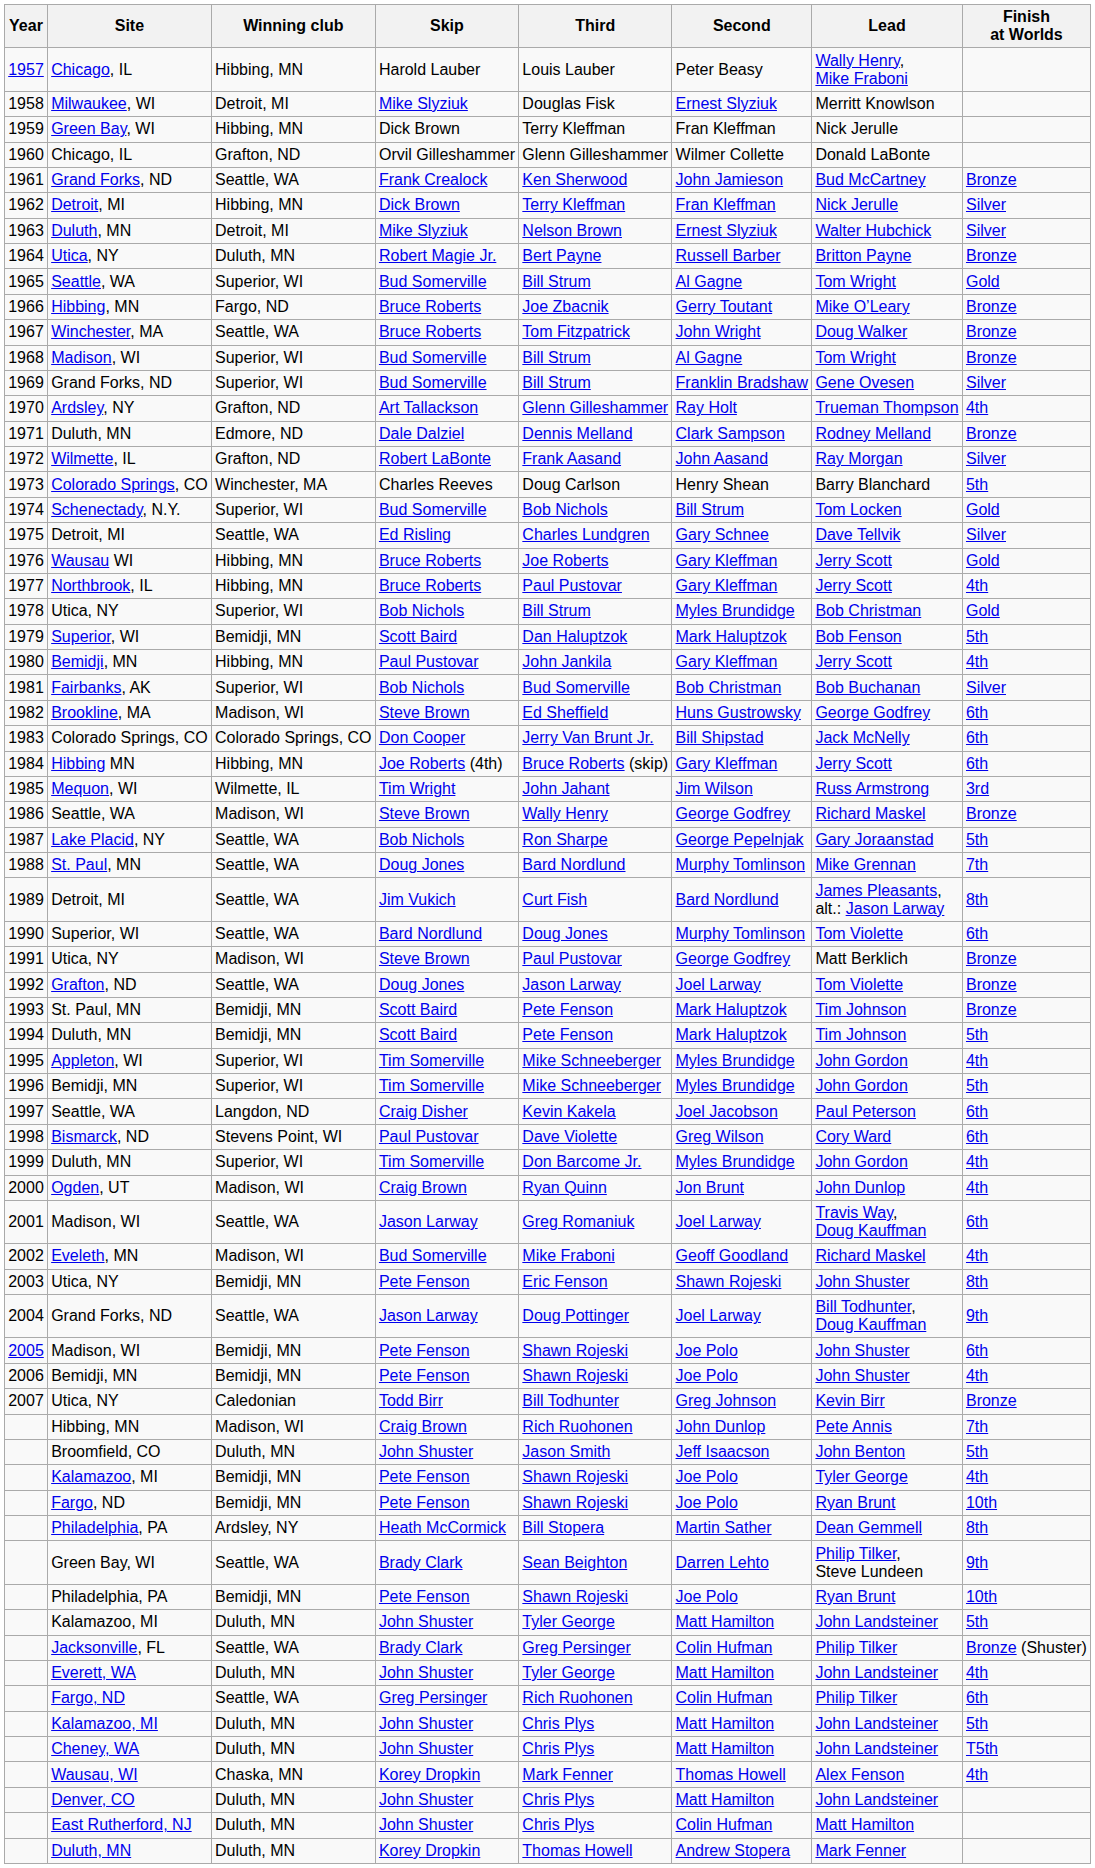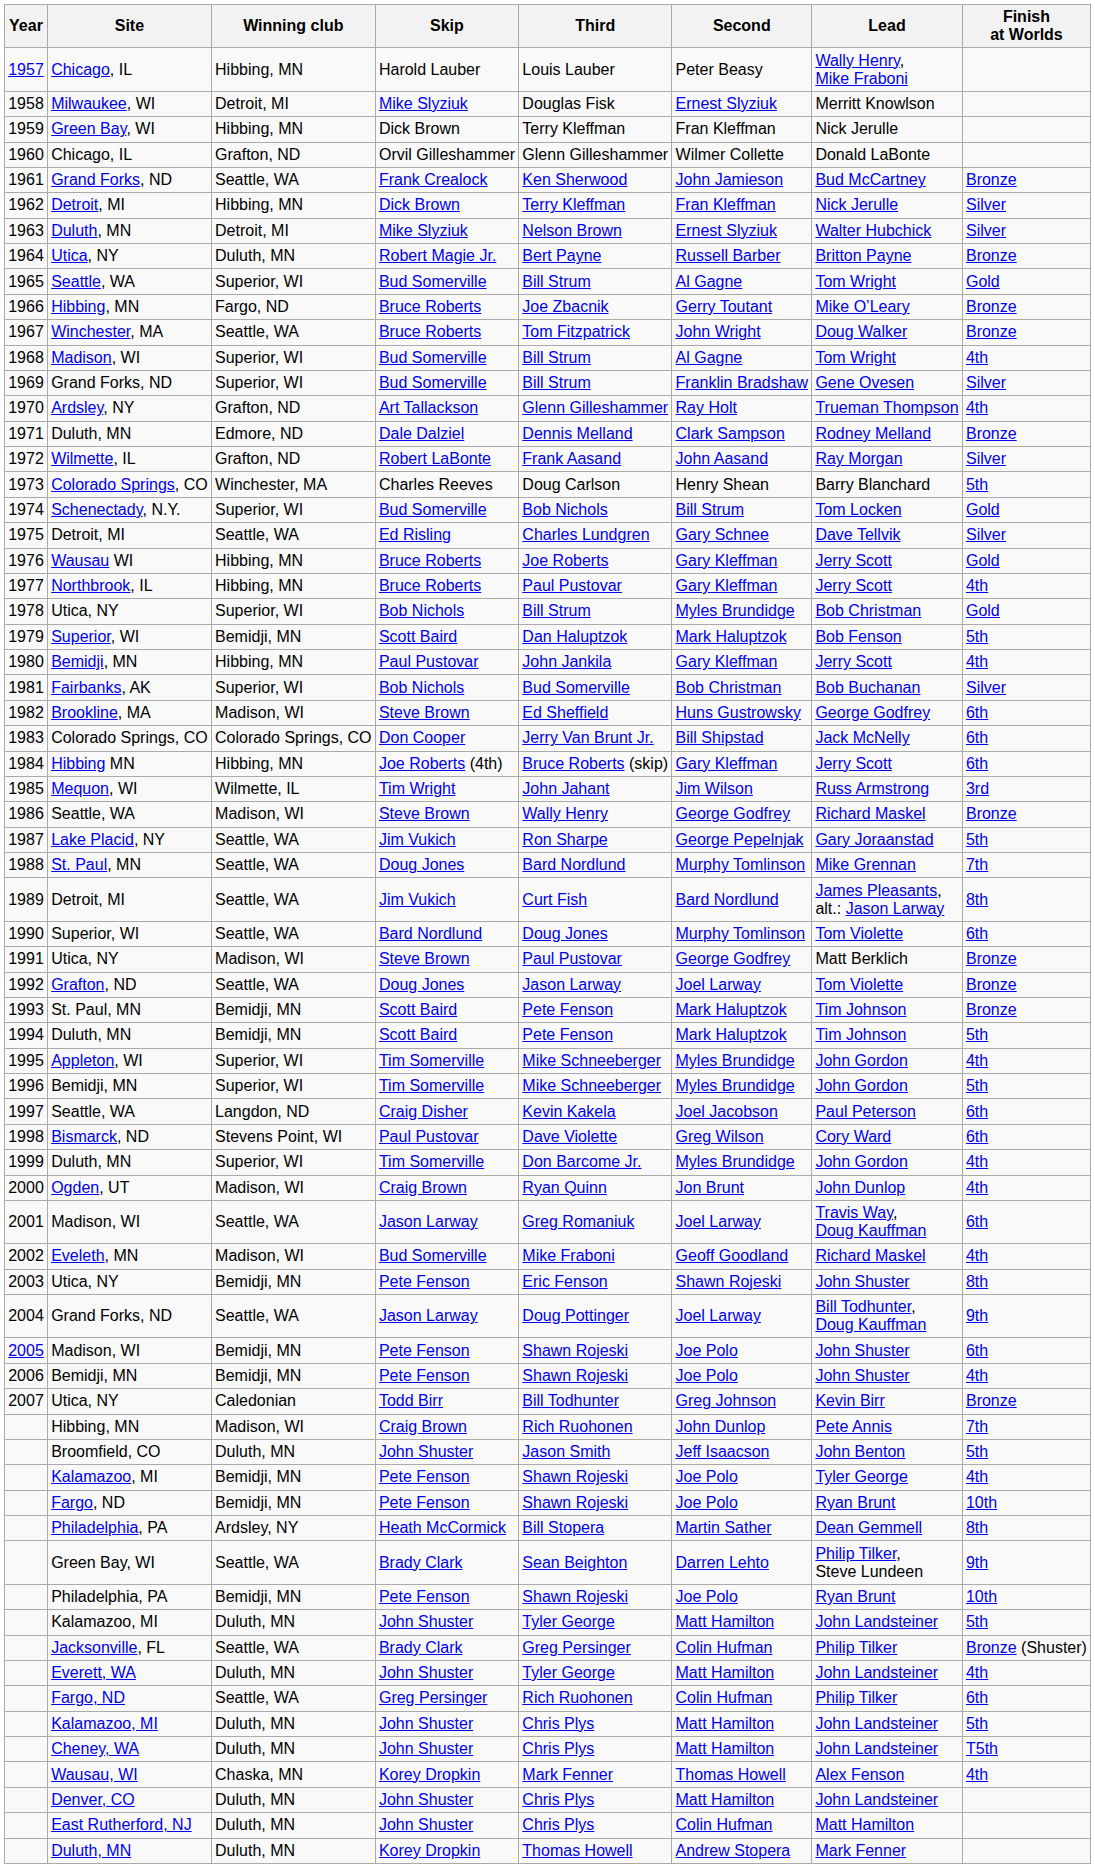1968 | Finish at Worlds: Bronze -> 4th
1987 | Skip: Bob Nichols -> Jim Vukich
